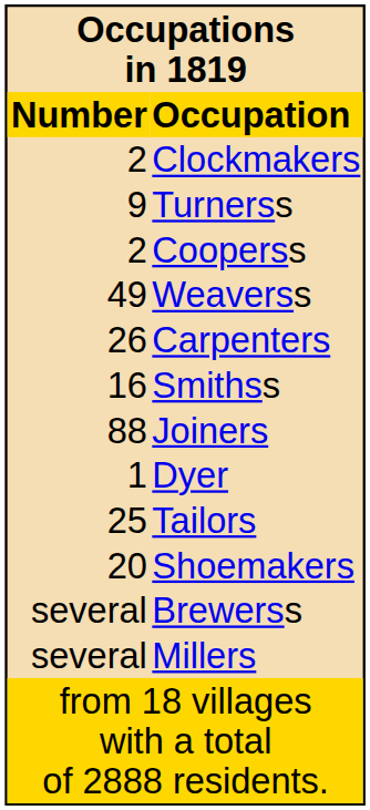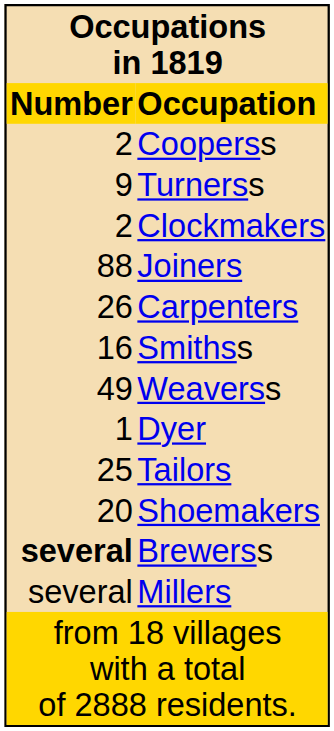rows swapped: Clockmakers <-> Cooperss
rows swapped: Joiners <-> Weaverss
Brewerss | Number: normal -> bold
